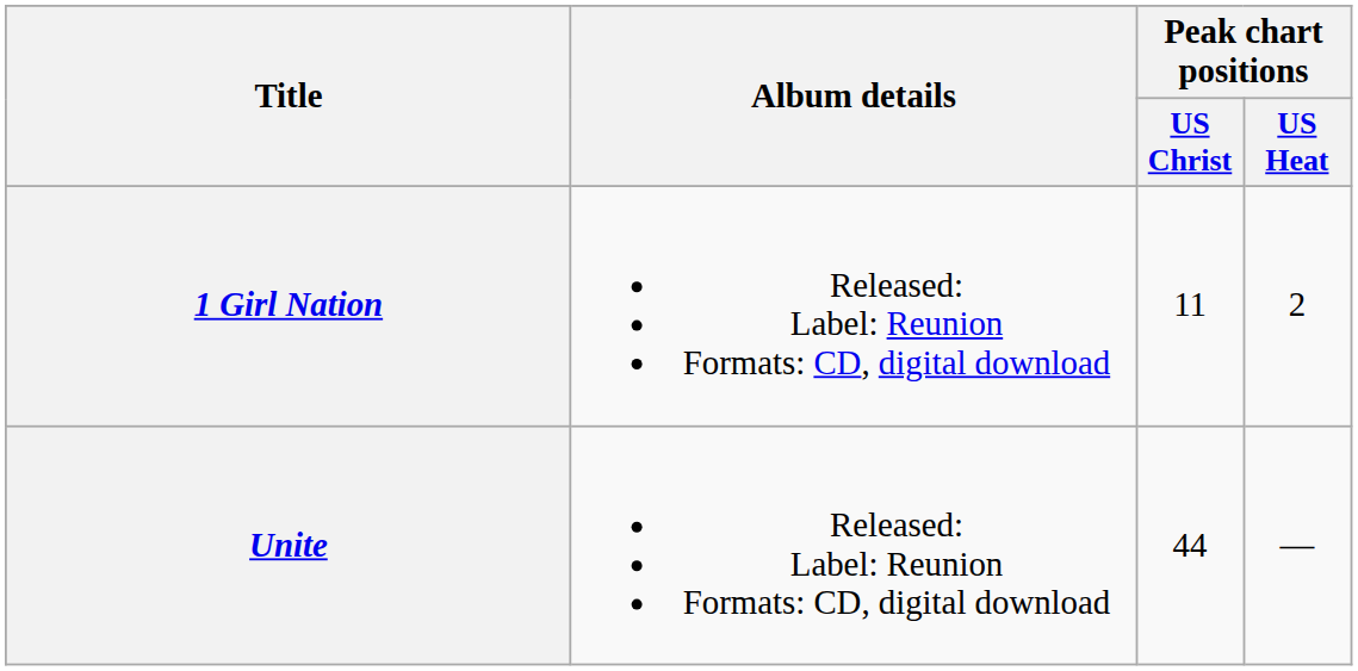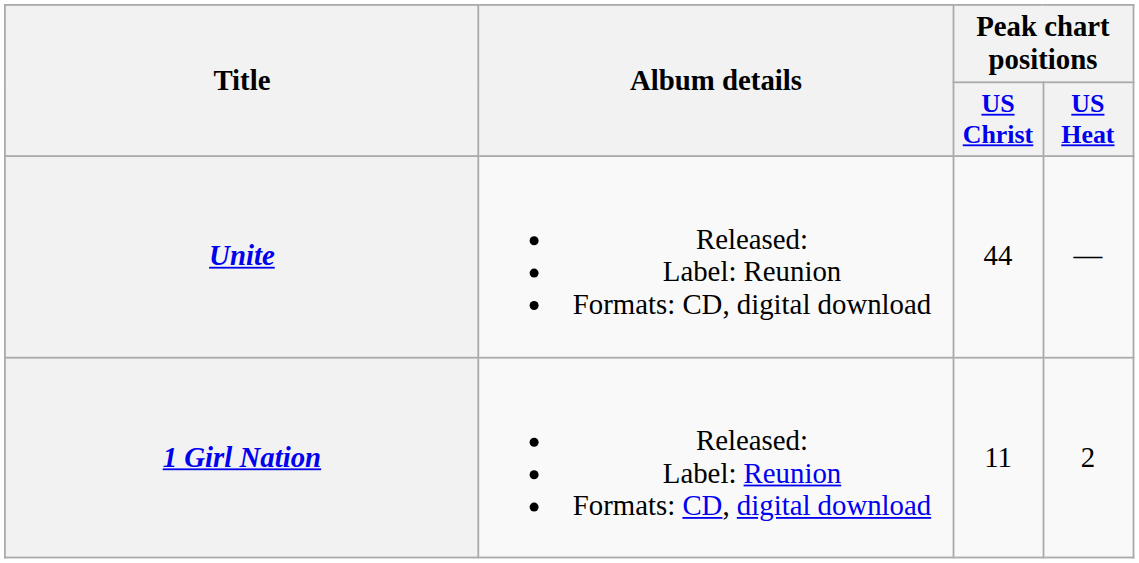rows swapped: 1 Girl Nation <-> Unite
